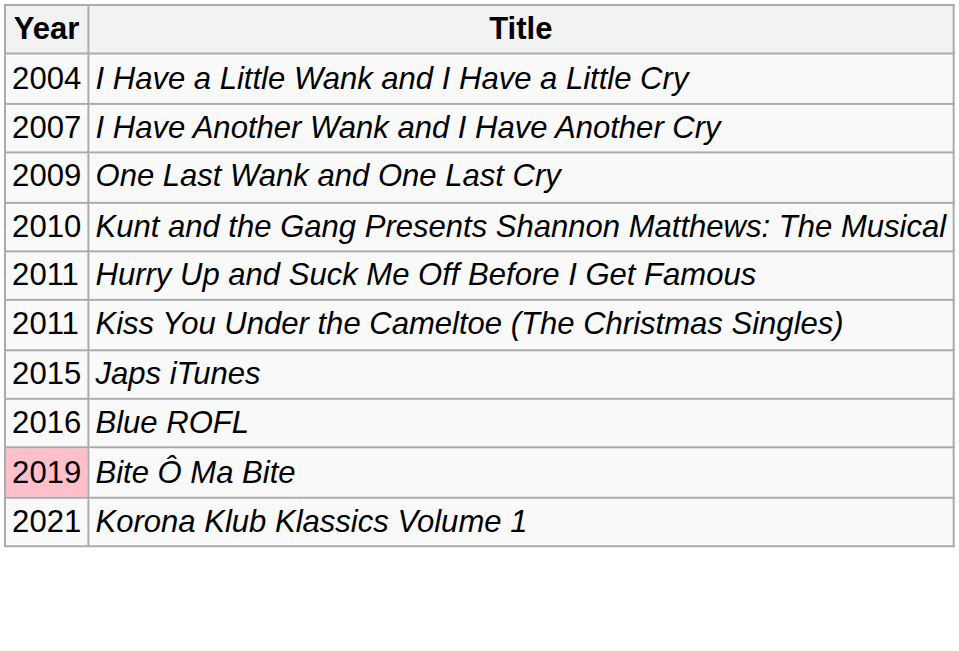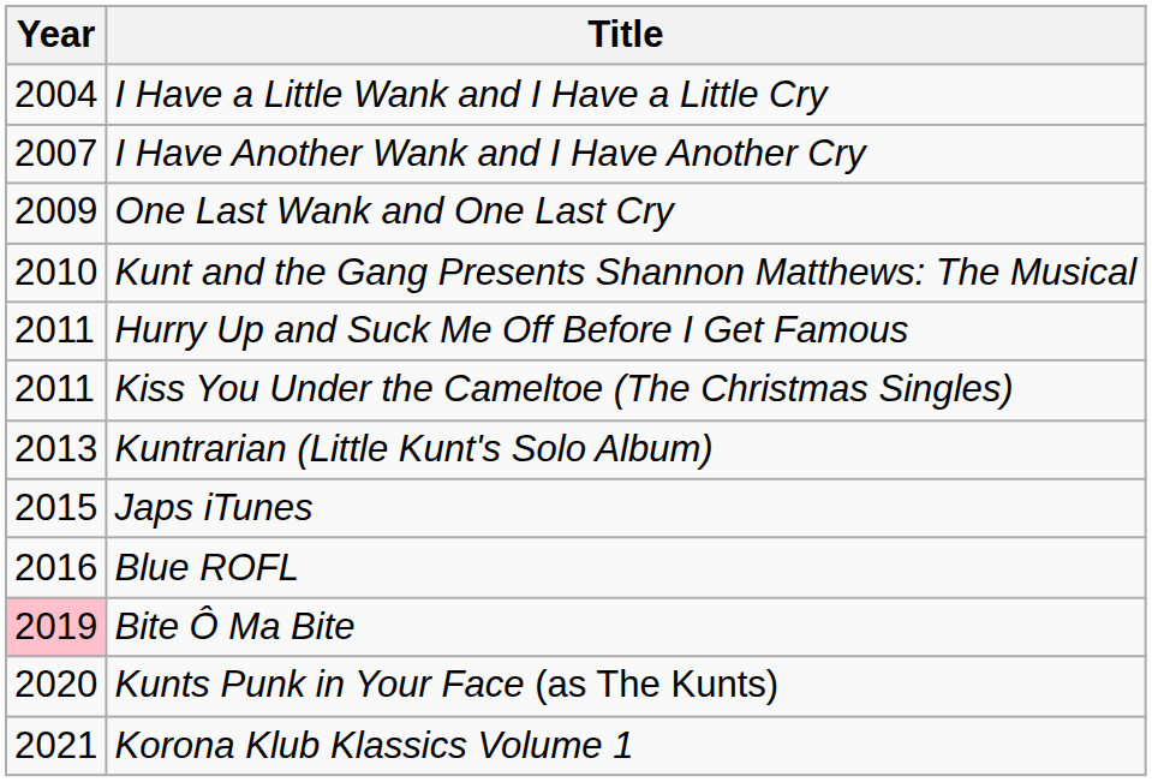+ row: 2013 | Kuntrarian (Little Kunt's Solo Album)
+ row: 2020 | Kunts Punk in Your Face (as The Kunts)
